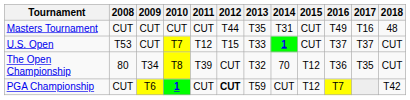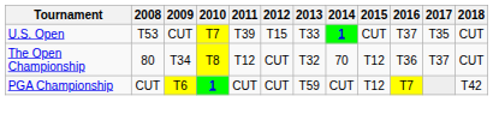- row: Masters Tournament | CUT | CUT | CUT | CUT | T44 | T35 | T31 | CUT | T49 | T16 | 48
U.S. Open | 2011: T12 -> T39
U.S. Open | 2017: T37 -> T35
The Open Championship | 2011: T39 -> T12
The Open Championship | 2017: T35 -> T37
PGA Championship | 2012: bold -> normal
